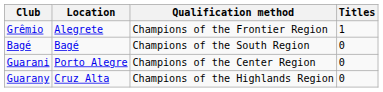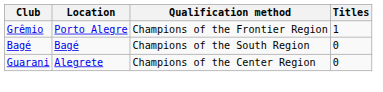Grêmio | Location: Alegrete -> Porto Alegre
Guarani | Location: Porto Alegre -> Alegrete
- row: Guarany | Cruz Alta | Champions of the Highlands Region | 0
